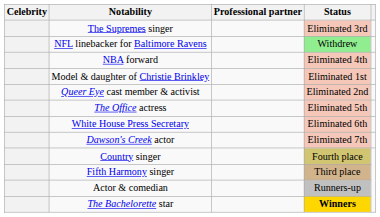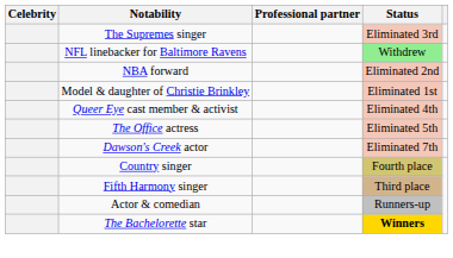NBA forward | Status: Eliminated 4th -> Eliminated 2nd
Queer Eye cast member & activist | Status: Eliminated 2nd -> Eliminated 4th
- row: White House Press Secretary | Eliminated 6th
